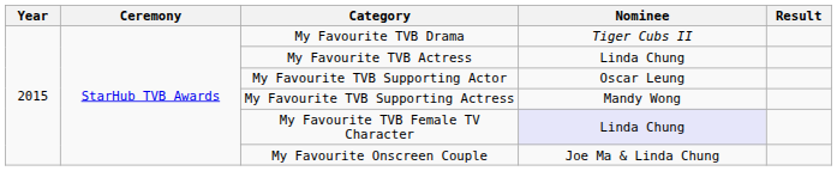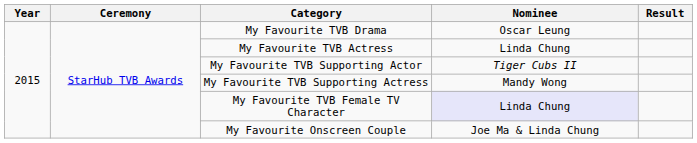My Favourite TVB Drama | Nominee: Tiger Cubs II -> Oscar Leung
My Favourite TVB Supporting Actor | Nominee: Oscar Leung -> Tiger Cubs II
